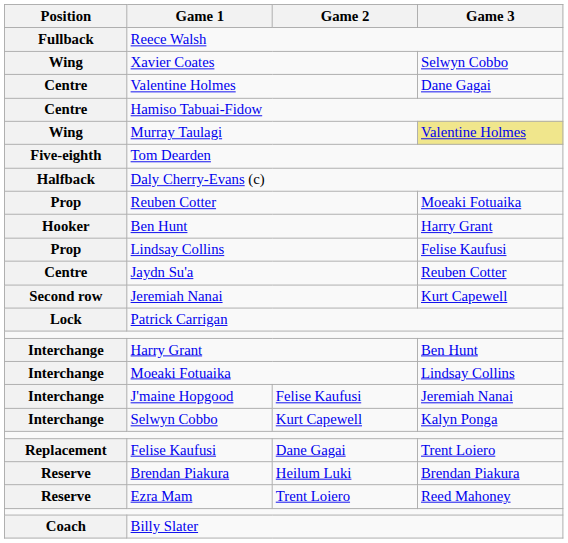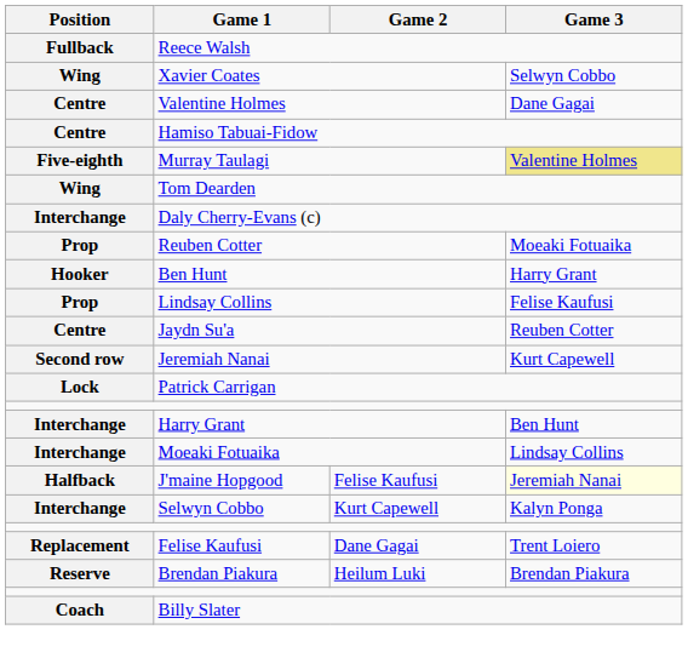Murray Taulagi | Position: Wing -> Five-eighth
Tom Dearden | Position: Five-eighth -> Wing
Daly Cherry-Evans (c) | Position: Halfback -> Interchange
J'maine Hopgood | Position: Interchange -> Halfback
J'maine Hopgood | Game 3: no background -> lightyellow background
- row: Reserve | Ezra Mam | Trent Loiero | Reed Mahoney
